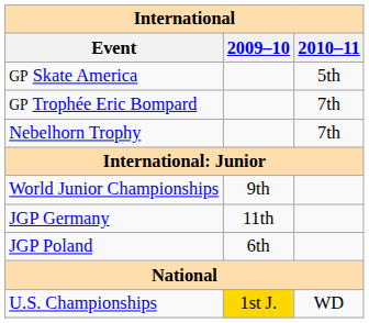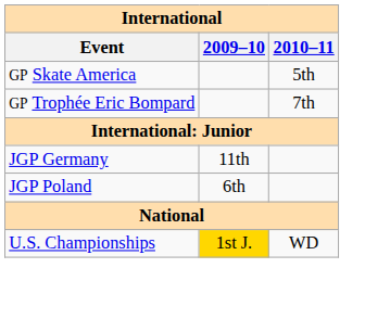- row: Nebelhorn Trophy | 7th
- row: World Junior Championships | 9th
